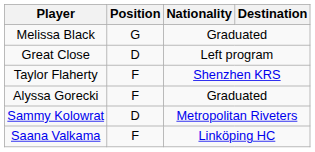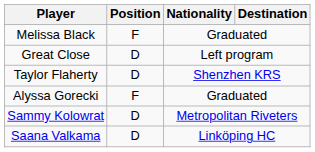Melissa Black | Position: G -> F
Taylor Flaherty | Position: F -> D
Saana Valkama | Position: F -> D
